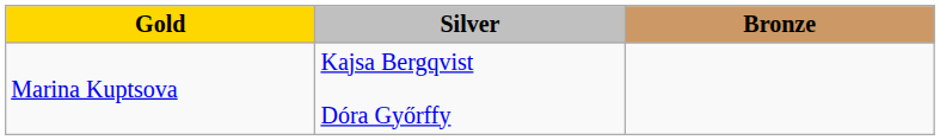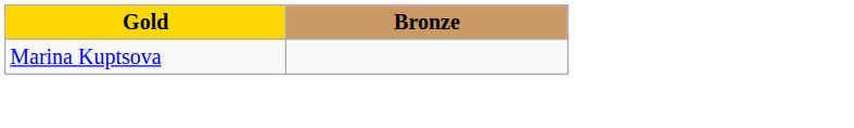- column: Silver | Kajsa Bergqvist Dóra Győrffy
